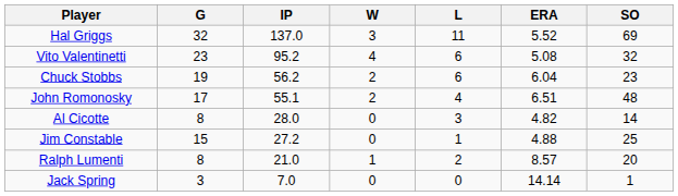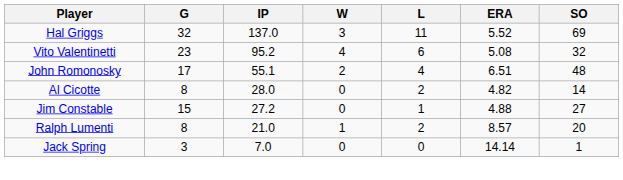- row: Chuck Stobbs | 19 | 56.2 | 2 | 6 | 6.04 | 23
Al Cicotte | L: 3 -> 2
Jim Constable | SO: 25 -> 27
